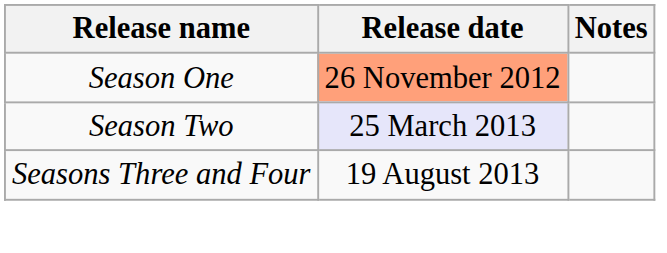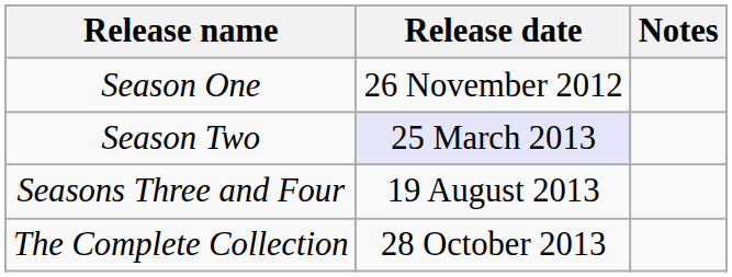Season One | Release date: lightsalmon background -> no background
+ row: The Complete Collection | 28 October 2013
